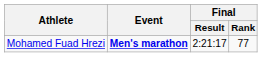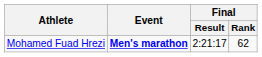Mohamed Fuad Hrezi | Final / Rank: 77 -> 62
